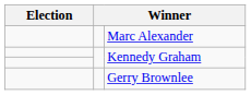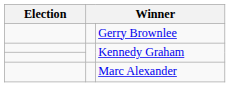rows swapped: Marc Alexander <-> Gerry Brownlee
